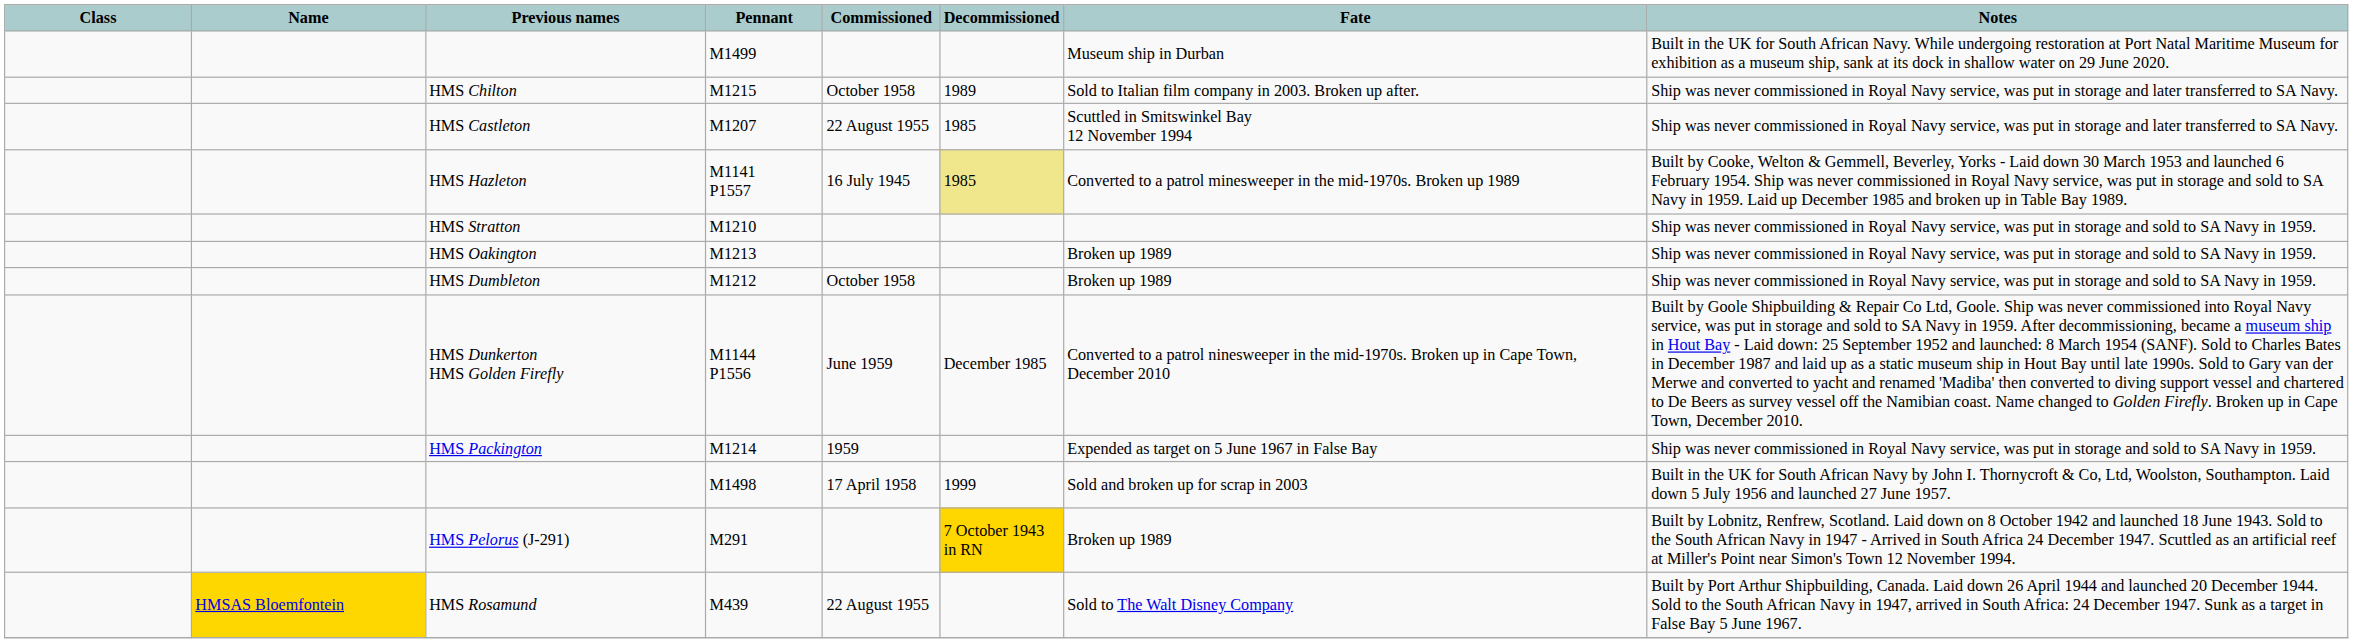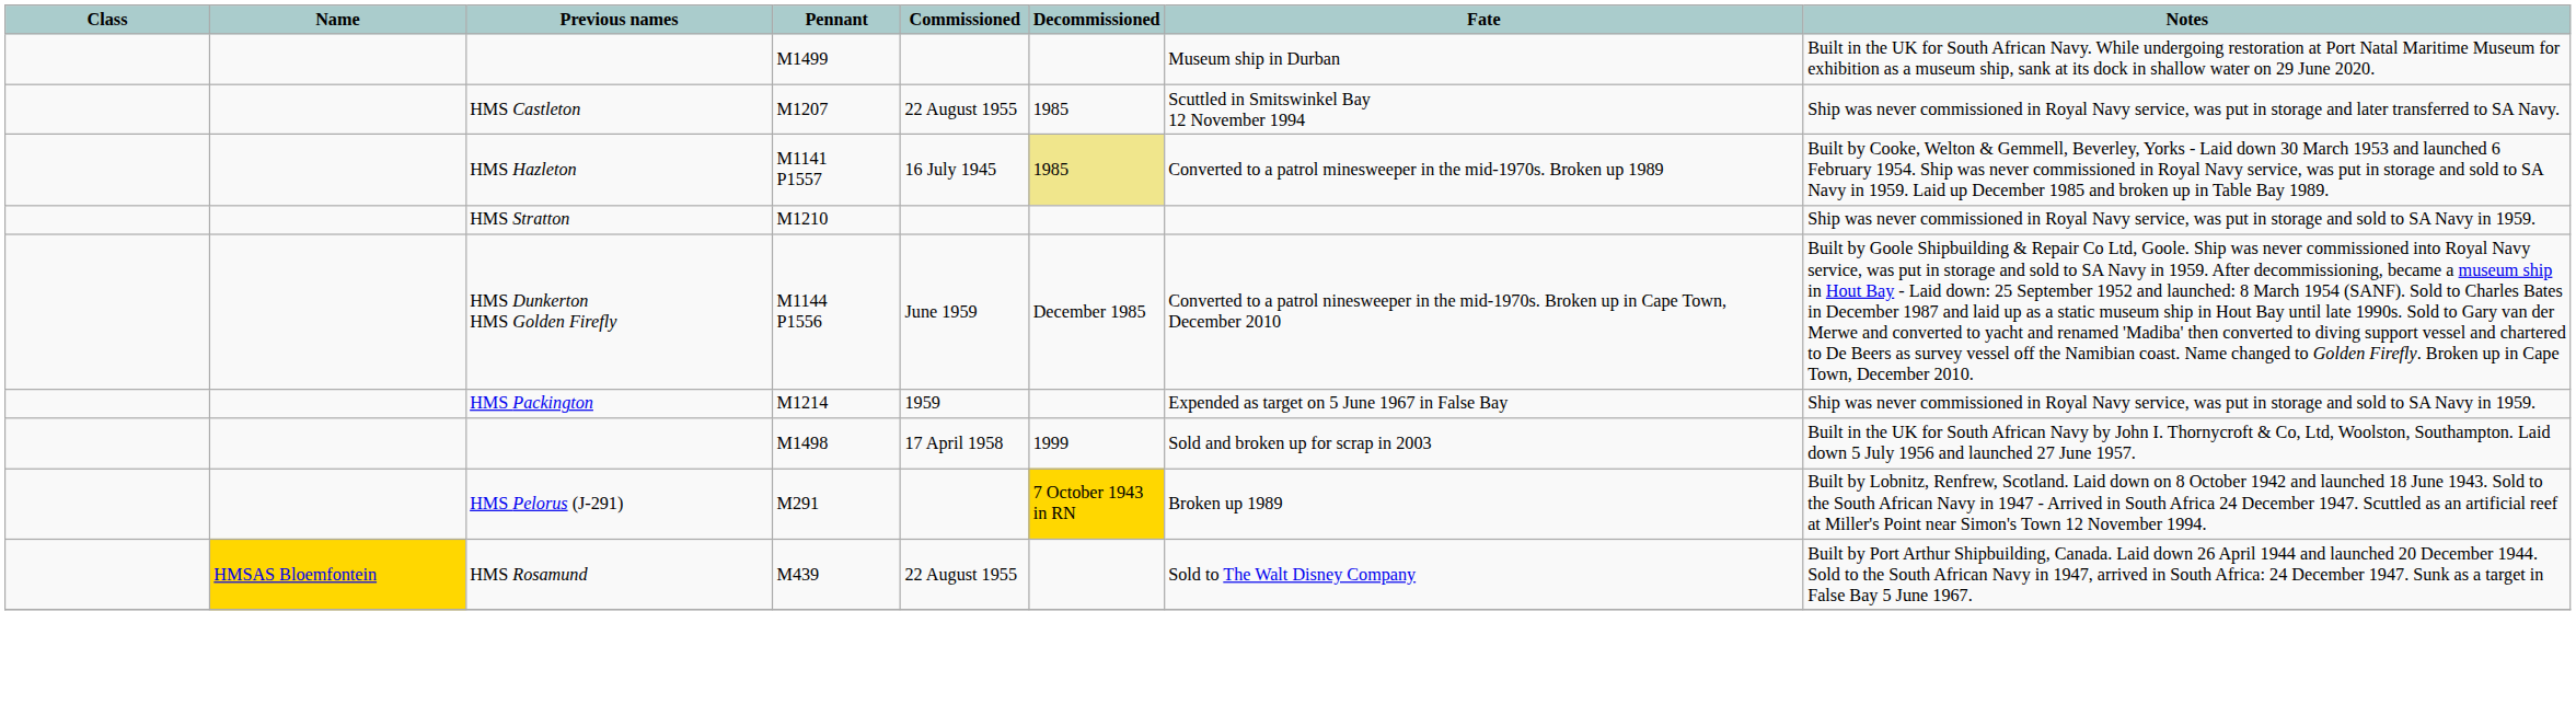- row: HMS Chilton | M1215 | October 1958 | 1989 | Sold to Italian film company in 2003. Broken up after. | Ship was never commissioned in Royal Navy service, was put in storage and later transferred to SA Navy.
- row: HMS Oakington | M1213 | Broken up 1989 | Ship was never commissioned in Royal Navy service, was put in storage and sold to SA Navy in 1959.
- row: HMS Dumbleton | M1212 | October 1958 | Broken up 1989 | Ship was never commissioned in Royal Navy service, was put in storage and sold to SA Navy in 1959.
